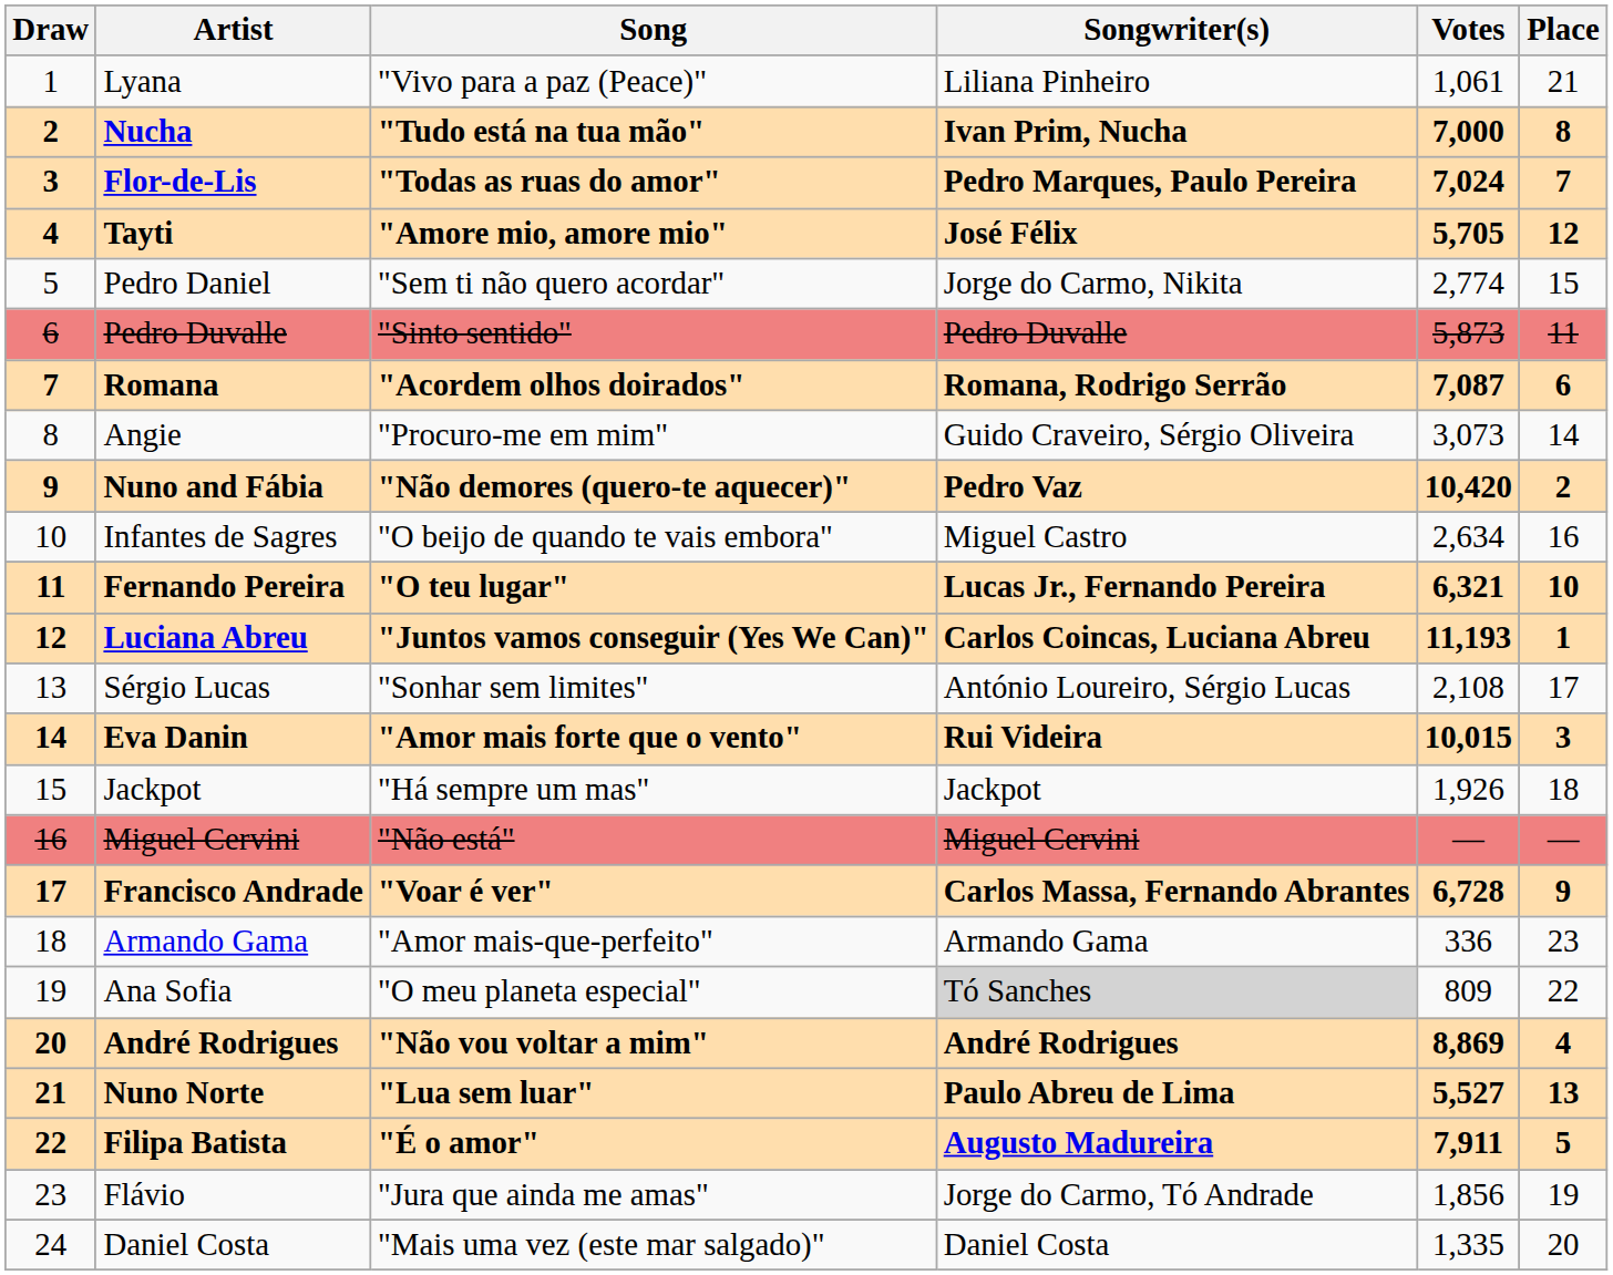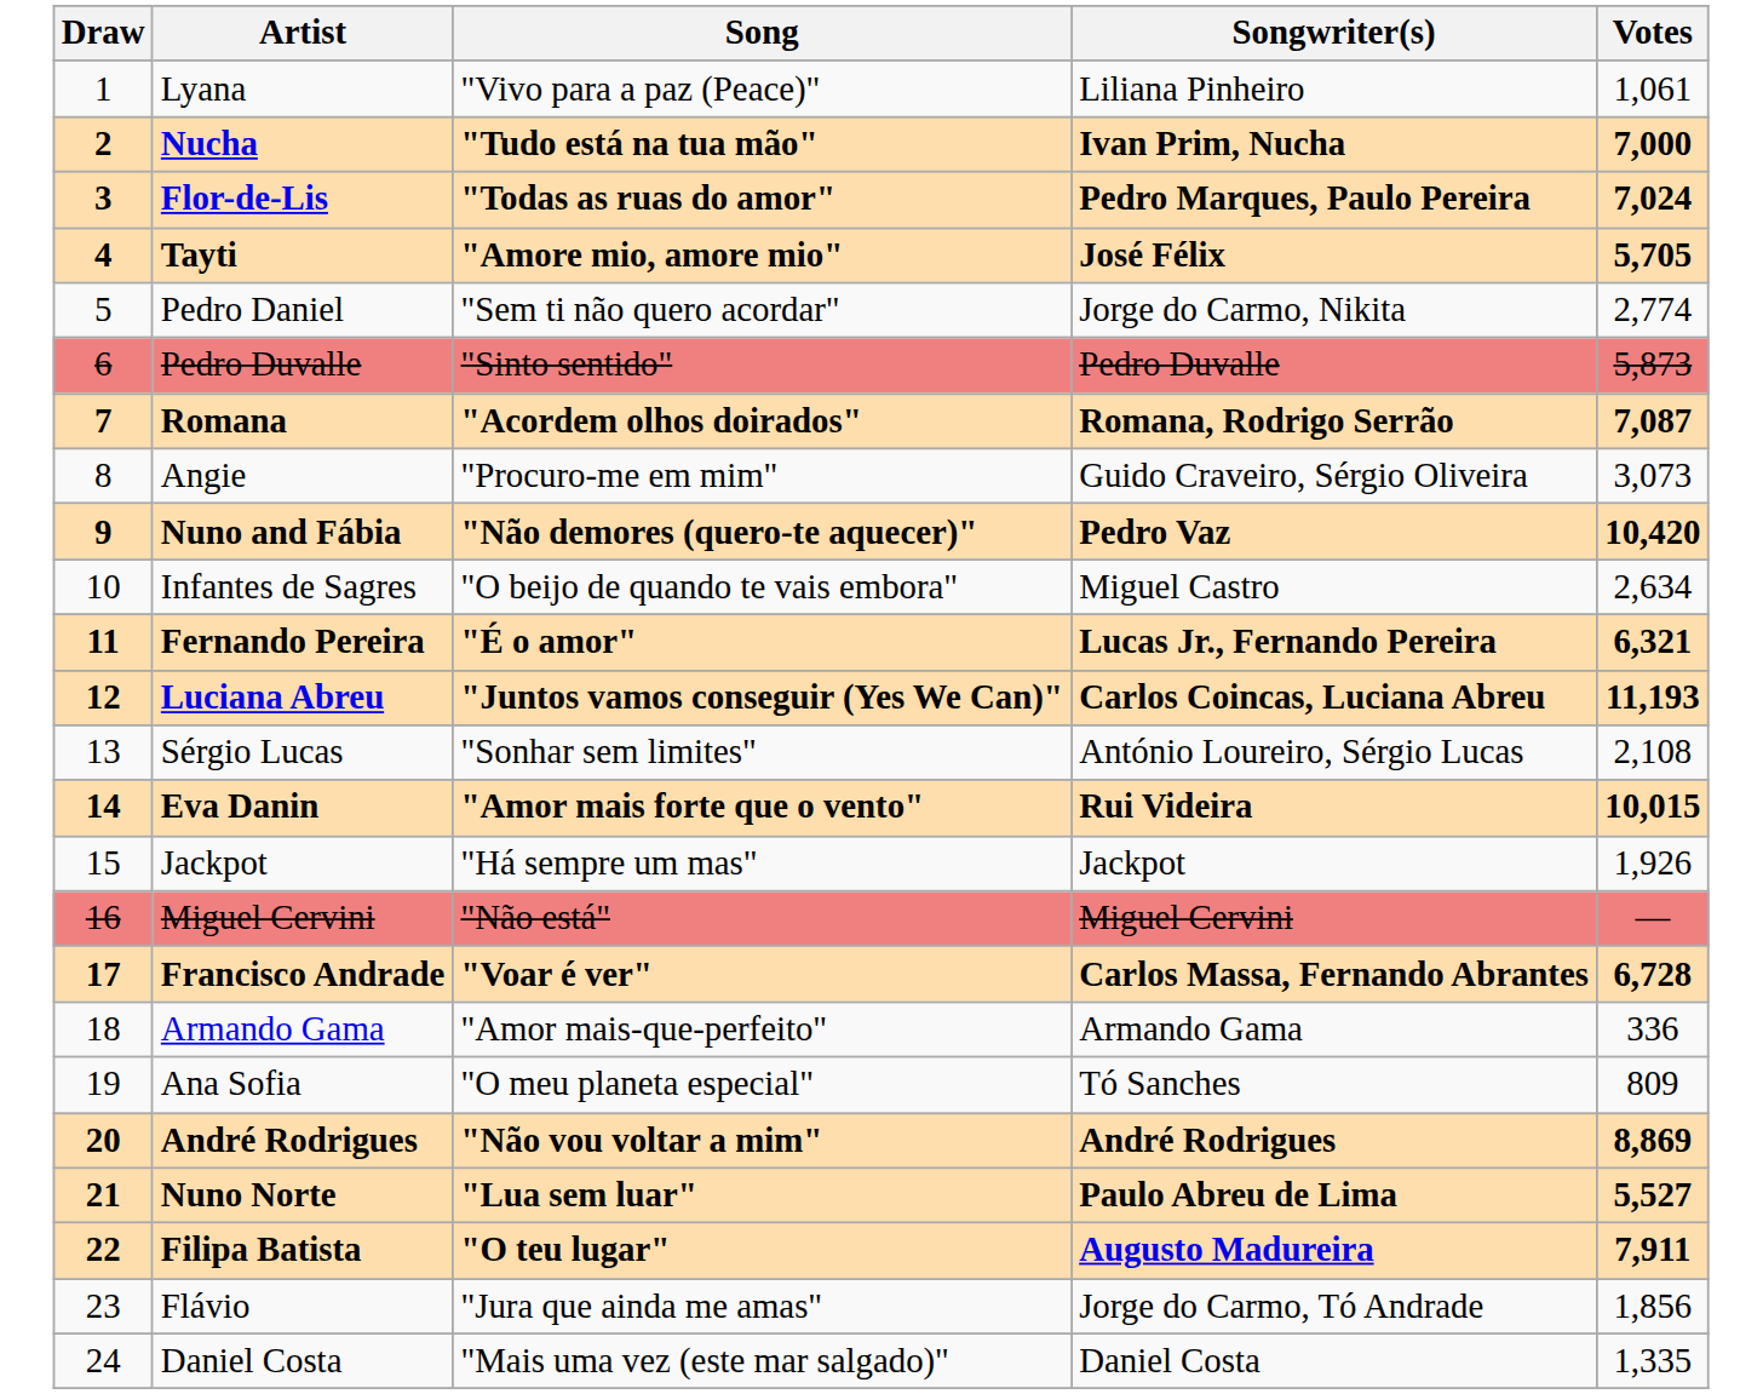- column: Place | 21 | 8 | 7 | 12 | 15 | 11 | 6 | 14 | 2 | 16 | 10 | 1 | 17 | 3 | 18 | — | 9 | 23 | 22 | 4 | 13 | 5 | 19 | 20
Fernando Pereira | Song: "O teu lugar" -> "É o amor"
Ana Sofia | Songwriter(s): lightgrey background -> no background
Filipa Batista | Song: "É o amor" -> "O teu lugar"
